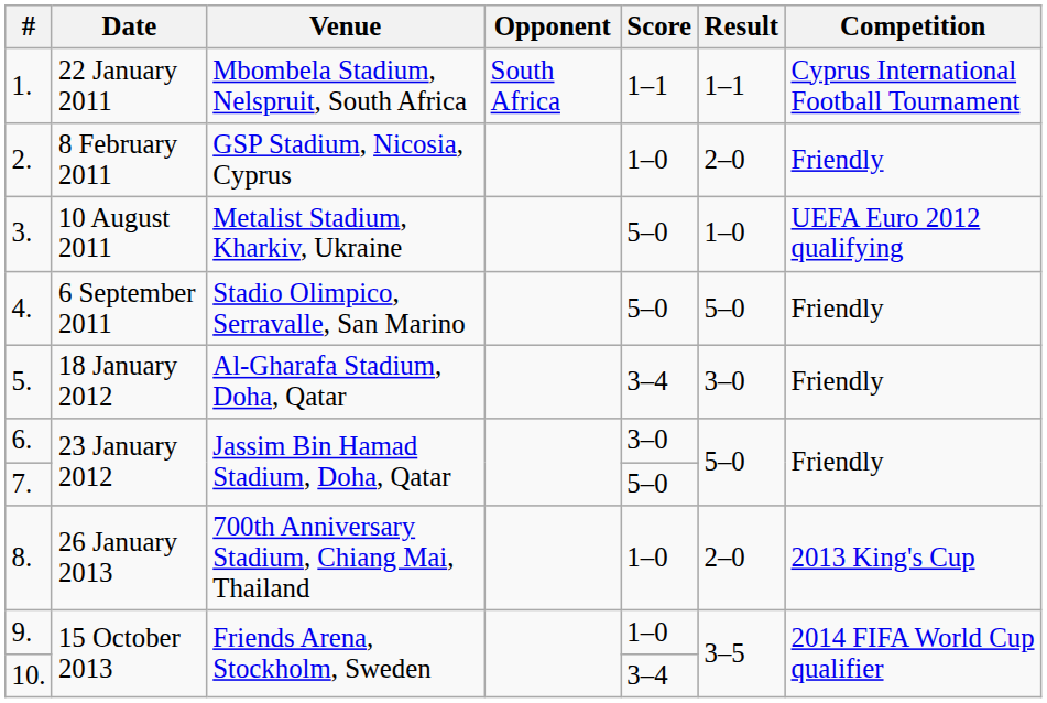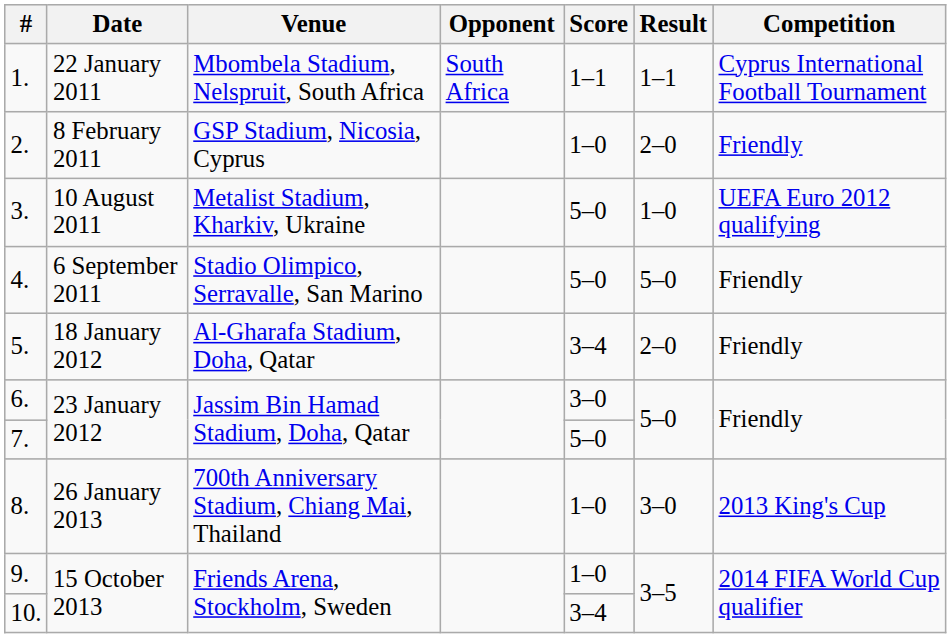5. | Result: 3–0 -> 2–0
8. | Result: 2–0 -> 3–0
